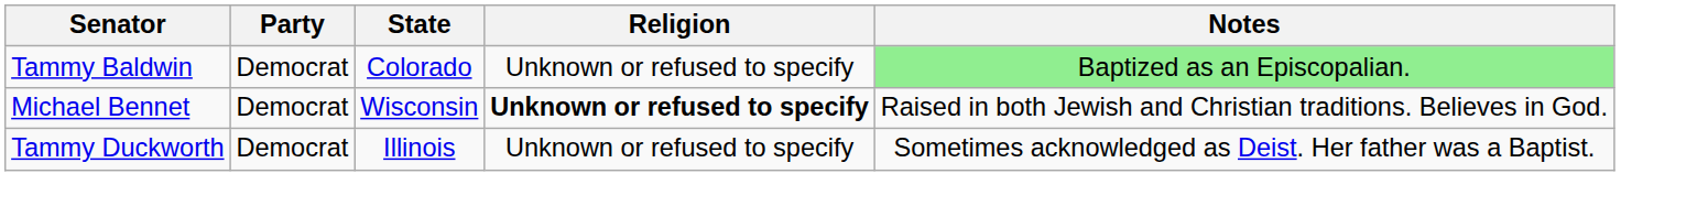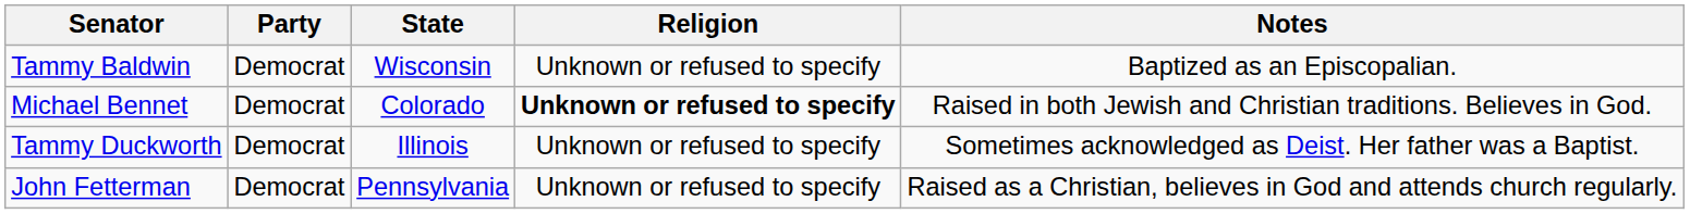Tammy Baldwin | State: Colorado -> Wisconsin
Tammy Baldwin | Notes: lightgreen background -> no background
Michael Bennet | State: Wisconsin -> Colorado
+ row: John Fetterman | Democrat | Pennsylvania | Unknown or refused to specify | Raised as a Christian, believes in God and attends church regularly.
